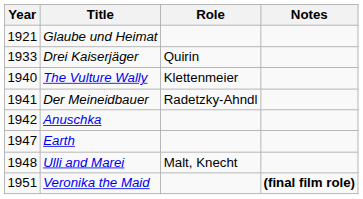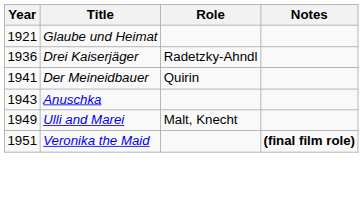Drei Kaiserjäger | Year: 1933 -> 1936
Drei Kaiserjäger | Role: Quirin -> Radetzky-Ahndl
- row: 1940 | The Vulture Wally | Klettenmeier
Der Meineidbauer | Role: Radetzky-Ahndl -> Quirin
Anuschka | Year: 1942 -> 1943
- row: 1947 | Earth
Ulli and Marei | Year: 1948 -> 1949
